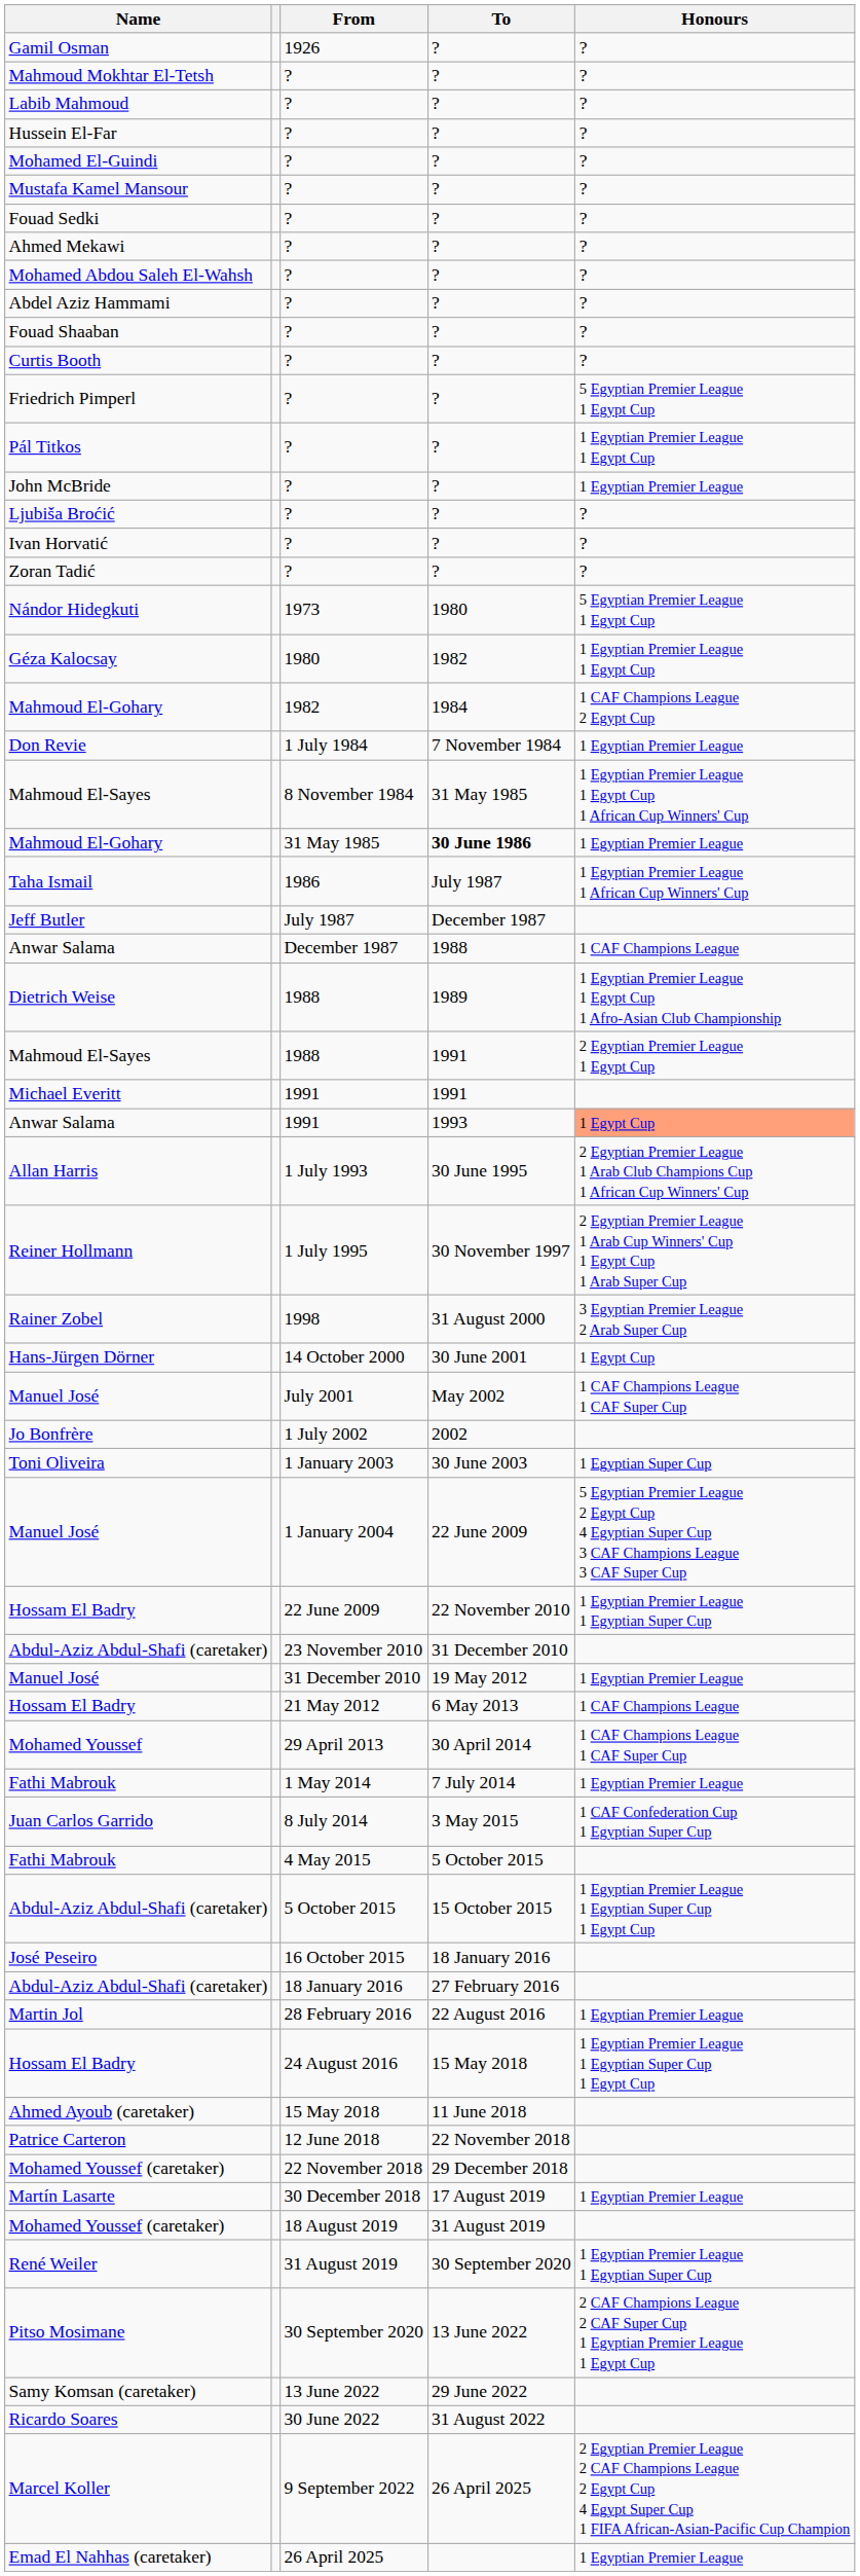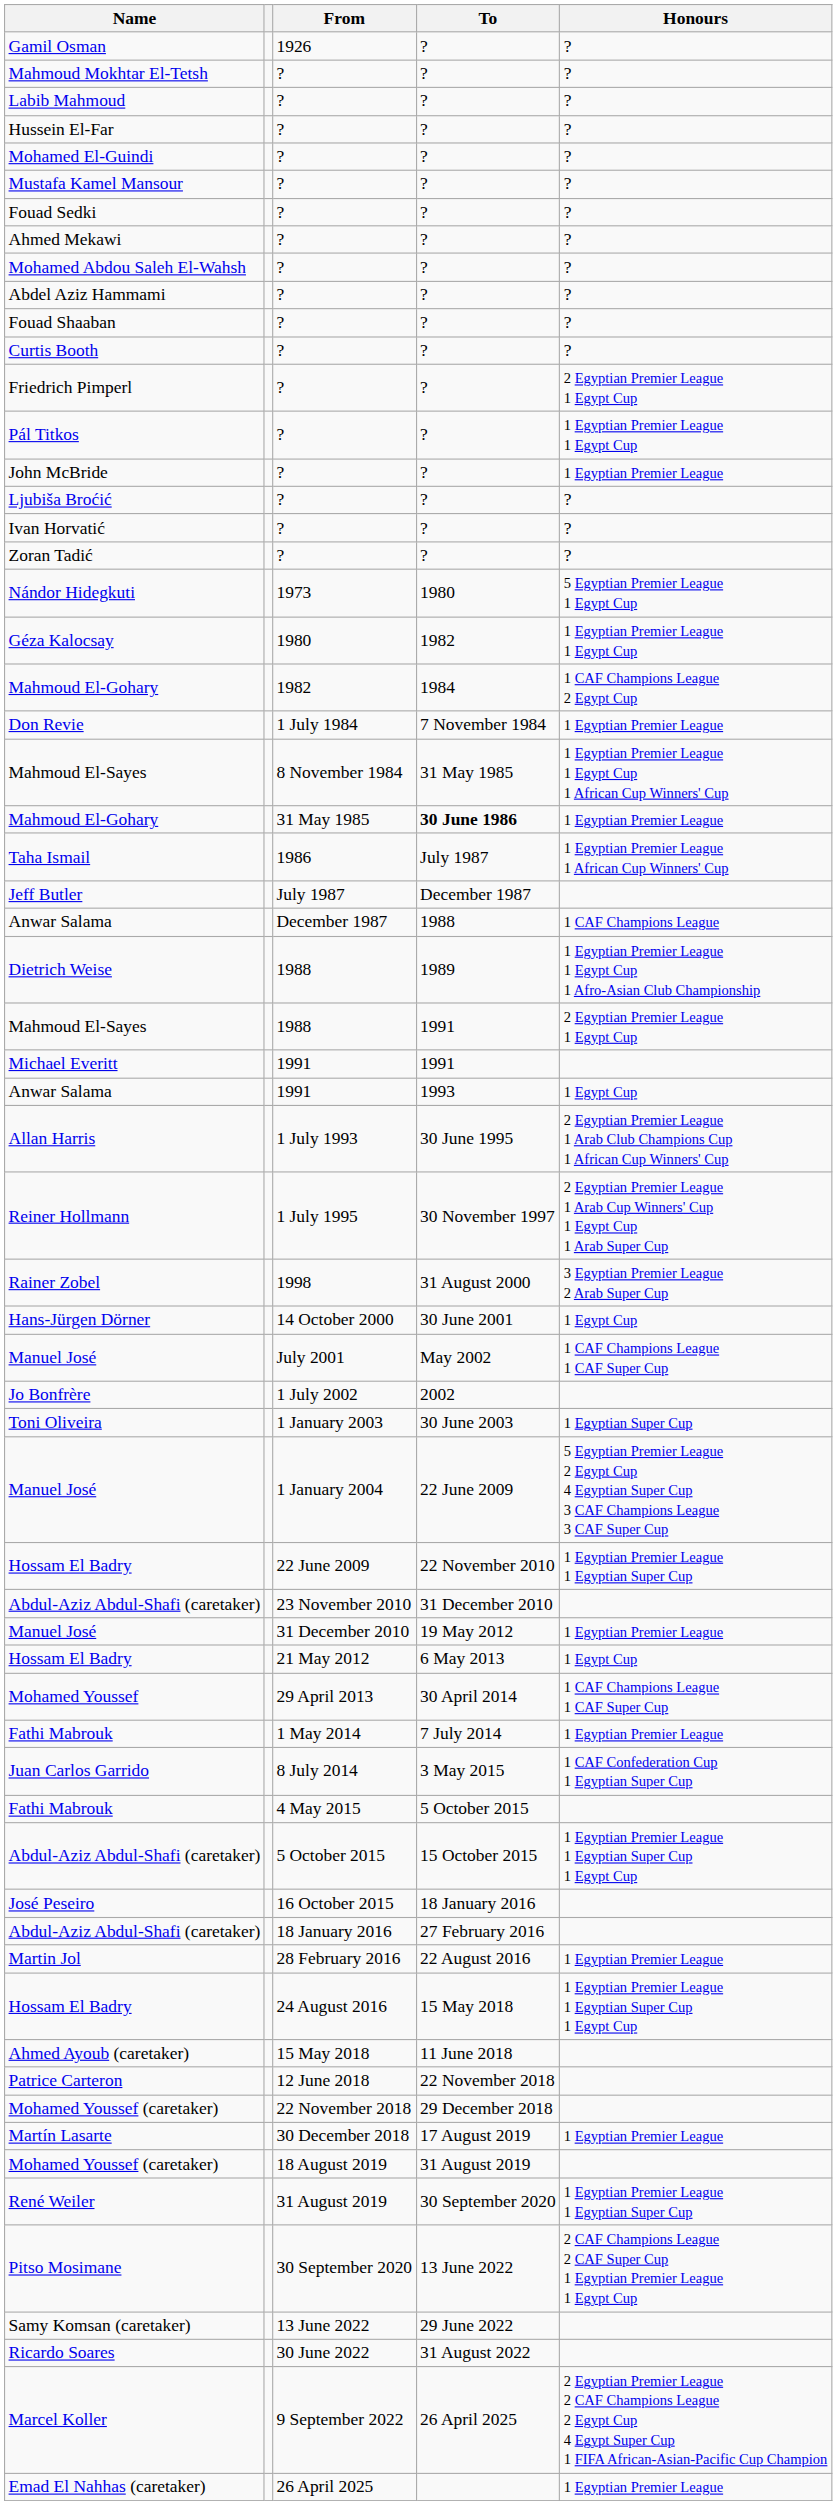Friedrich Pimperl | Honours: 5 Egyptian Premier League 1 Egypt Cup -> 2 Egyptian Premier League 1 Egypt Cup
Anwar Salama / 1991 | Honours: lightsalmon background -> no background
Hossam El Badry / 21 May 2012 | Honours: 1 CAF Champions League -> 1 Egypt Cup
